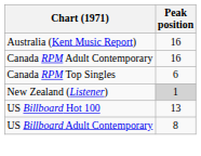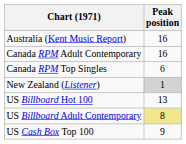US Billboard Adult Contemporary | Peak position: no background -> khaki background
+ row: US Cash Box Top 100 | 9
